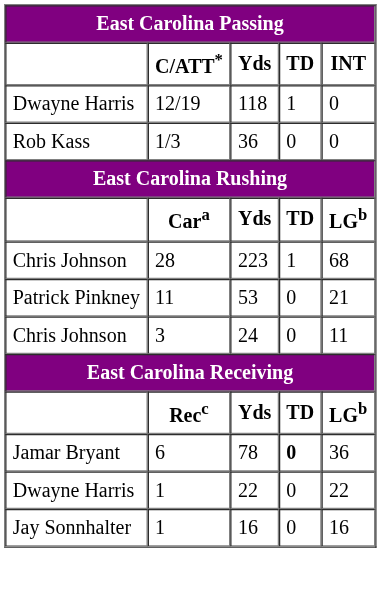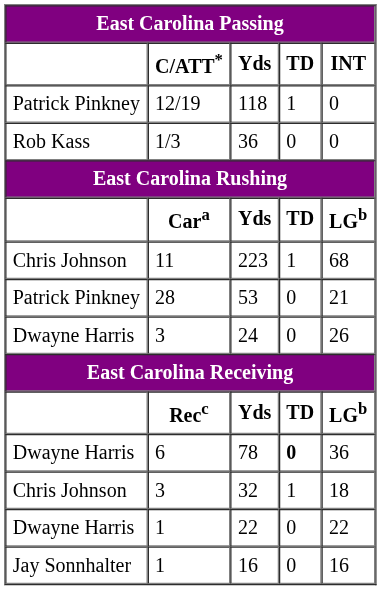118 | column 1: Dwayne Harris -> Patrick Pinkney
223 | C/ATT*: 28 -> 11
53 | C/ATT*: 11 -> 28
24 | column 1: Chris Johnson -> Dwayne Harris
24 | INT: 11 -> 26
78 | column 1: Jamar Bryant -> Dwayne Harris
+ row: Chris Johnson | 3 | 32 | 1 | 18
